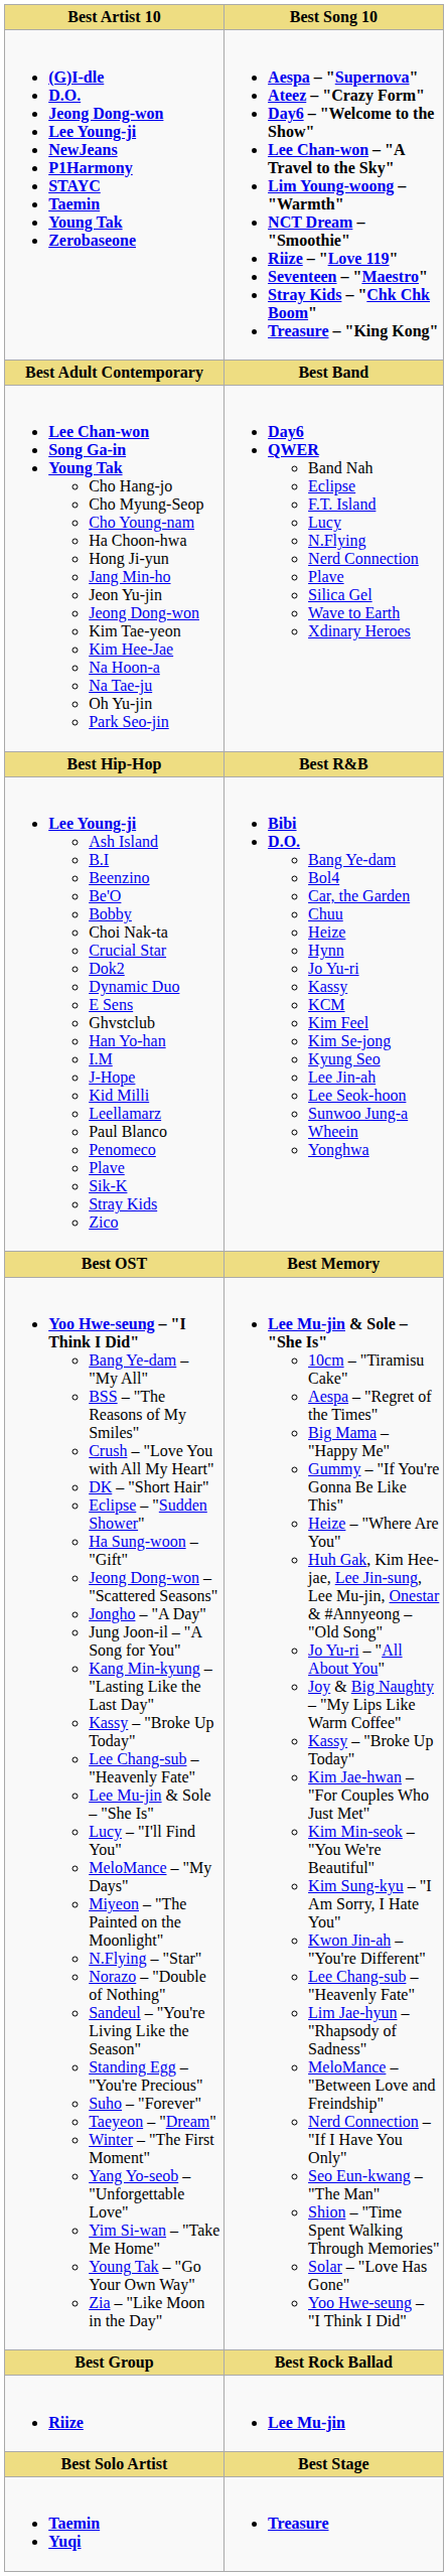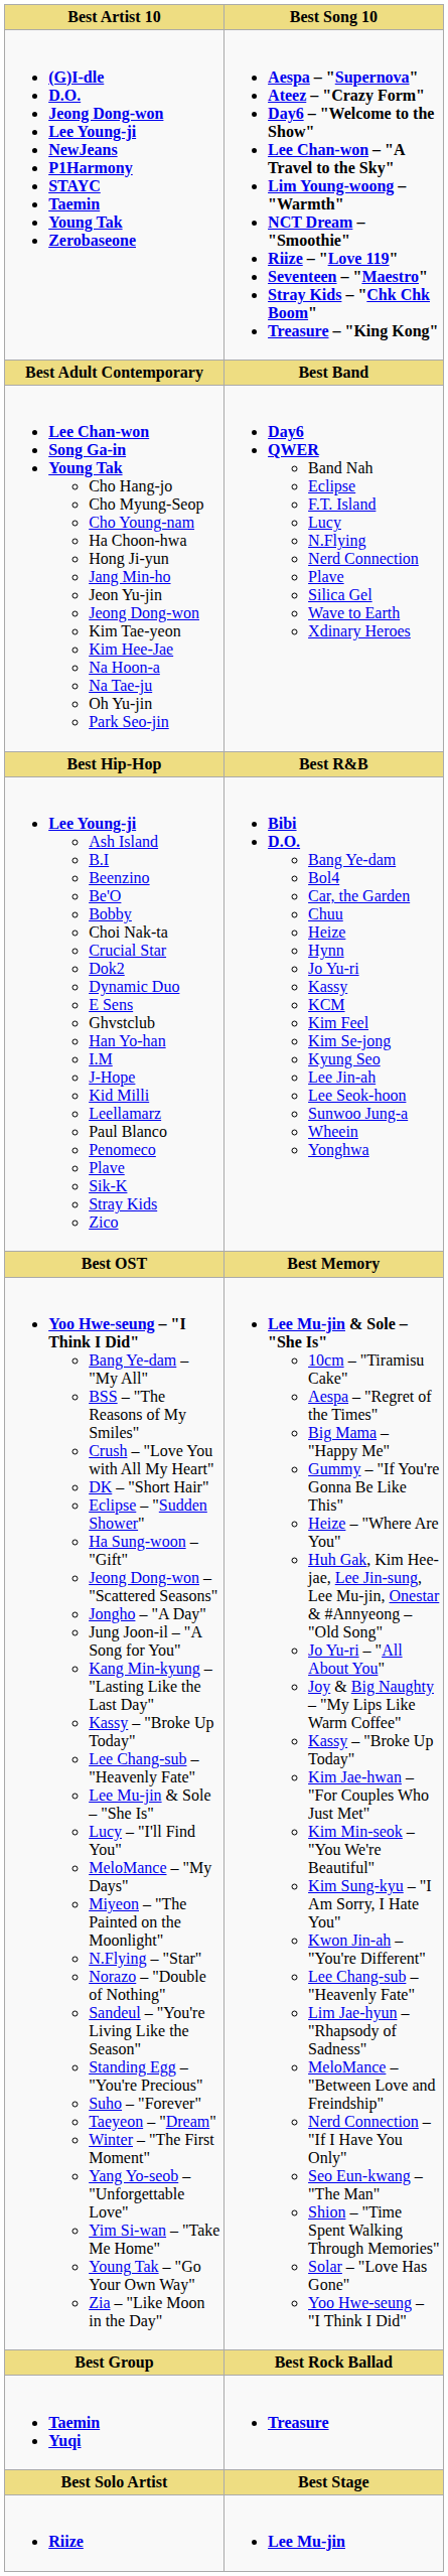rows swapped: Riize <-> Taemin Yuqi
